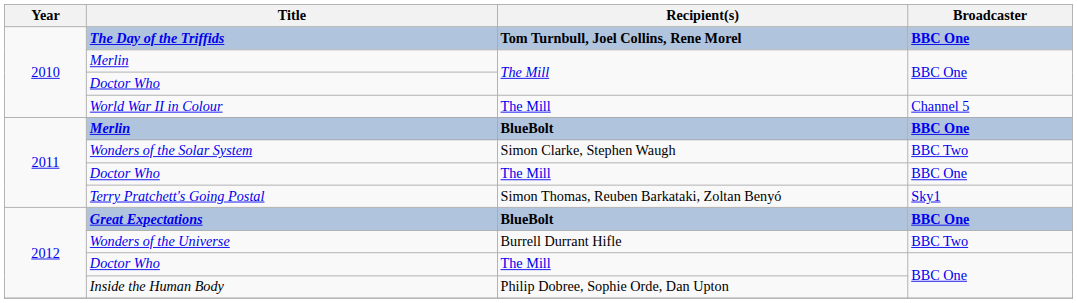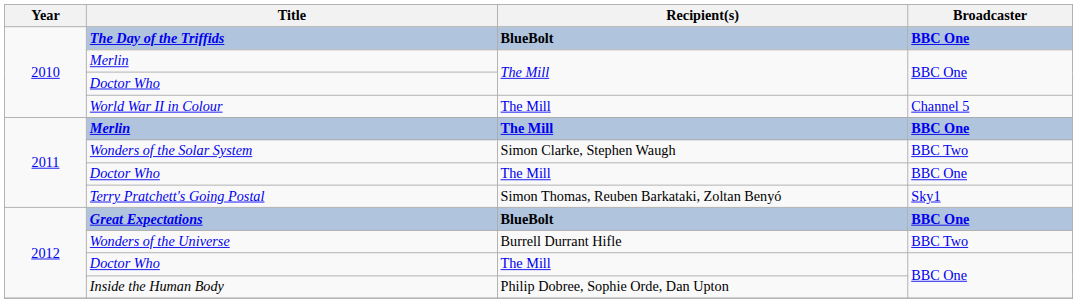The Day of the Triffids | Recipient(s): Tom Turnbull, Joel Collins, Rene Morel -> BlueBolt
2011 / Merlin | Recipient(s): BlueBolt -> The Mill
